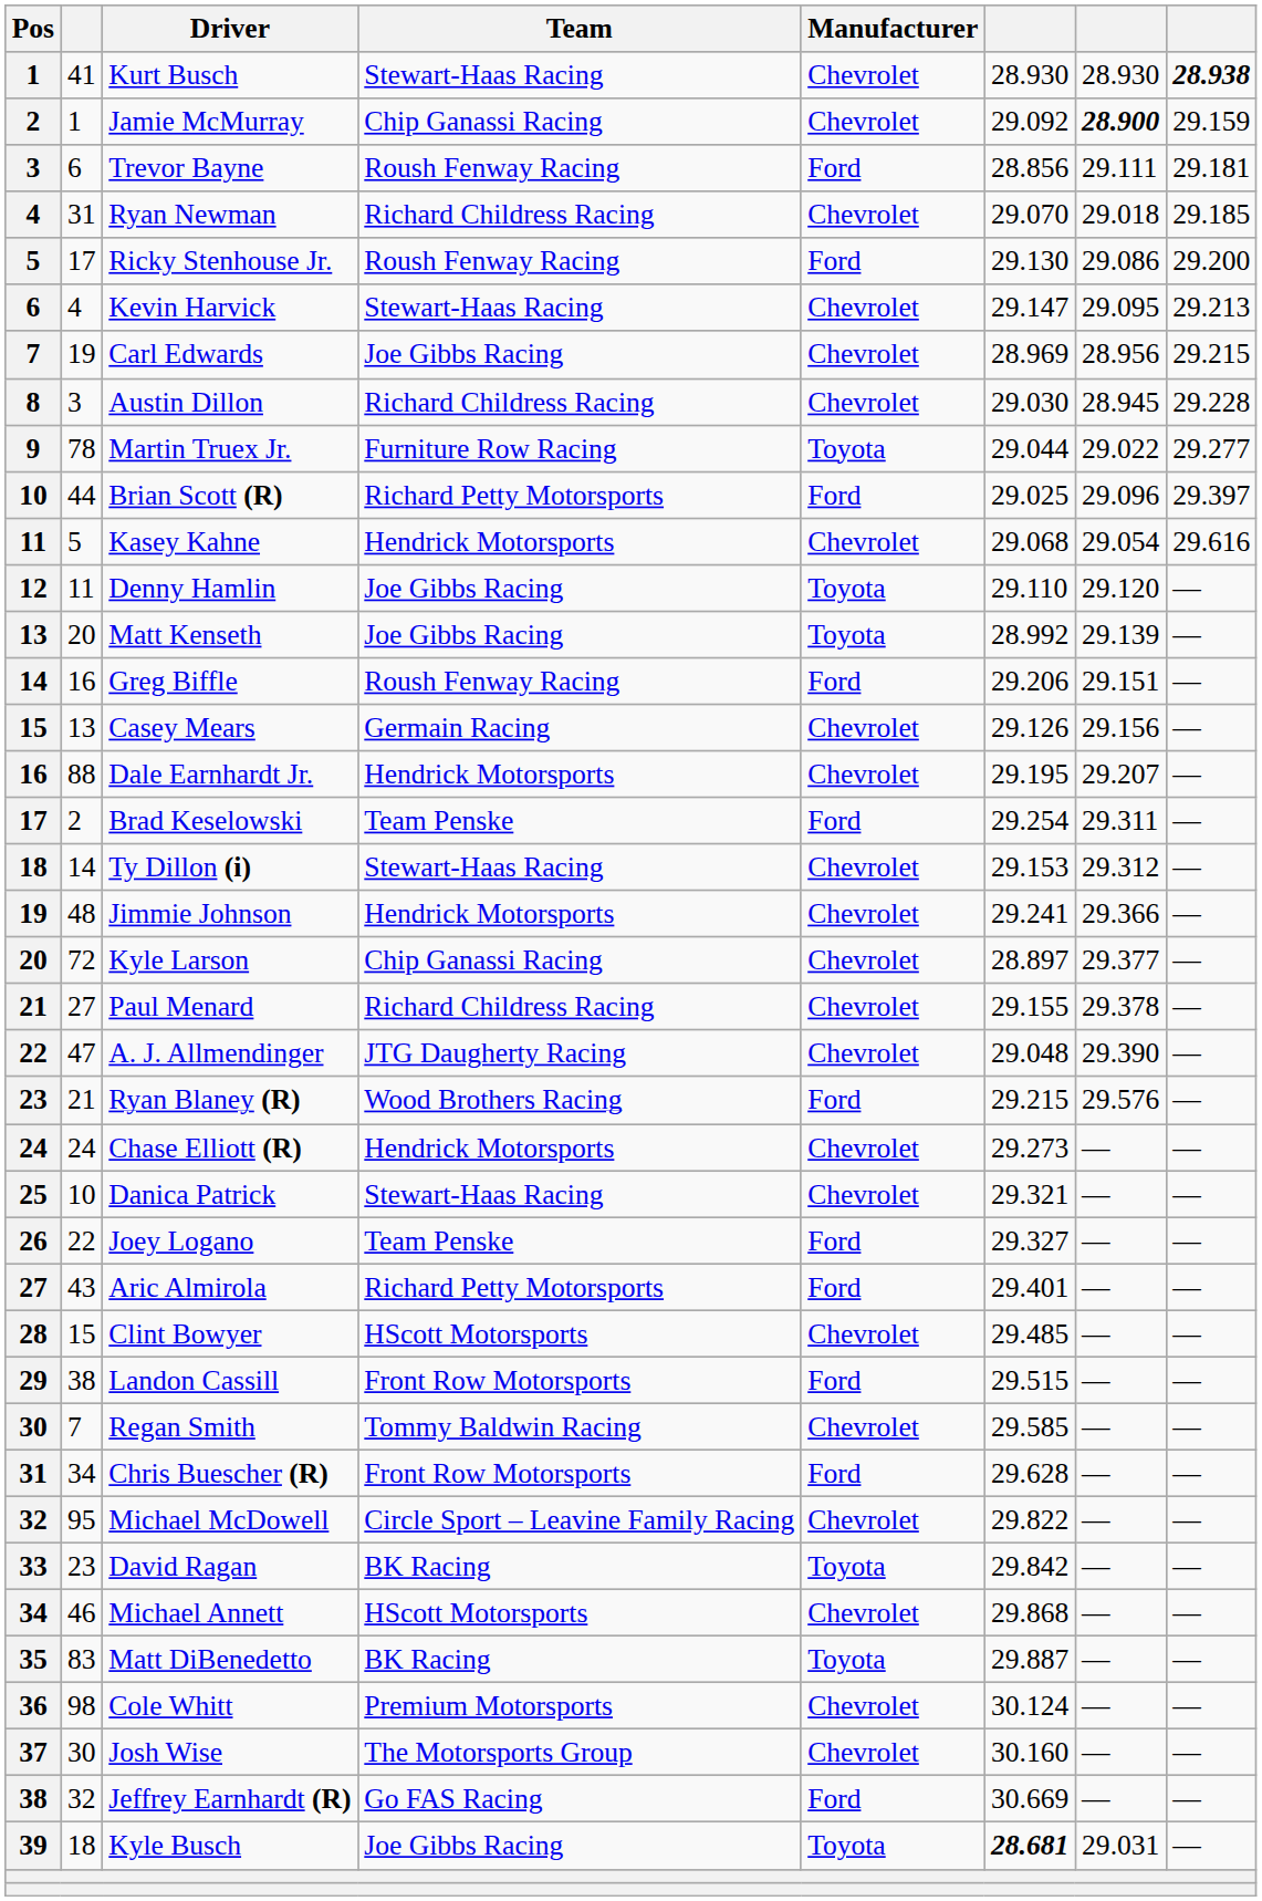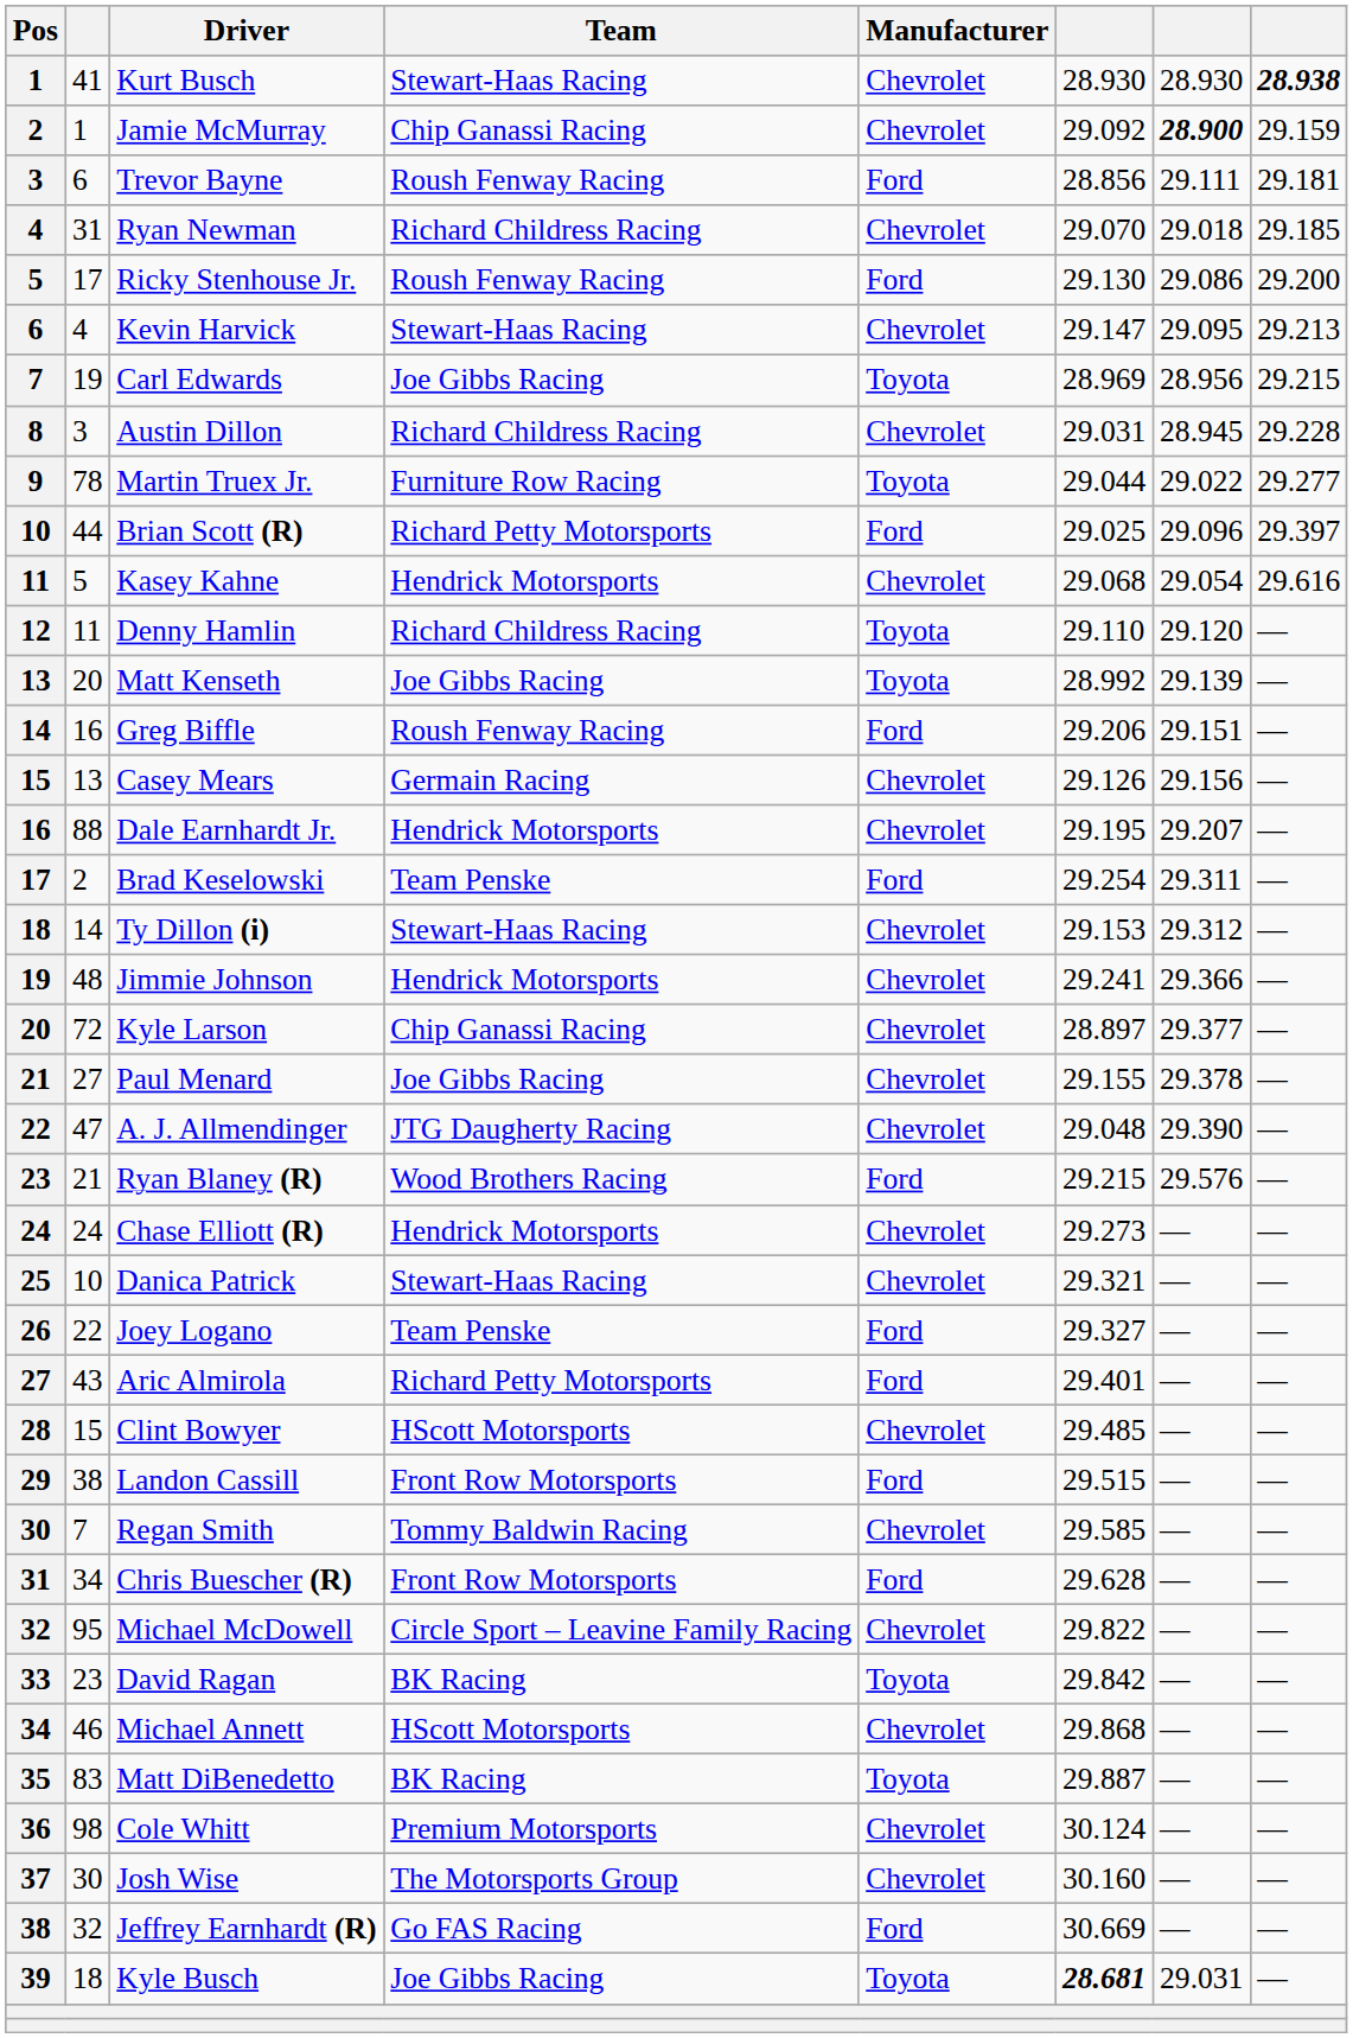Carl Edwards | Manufacturer: Chevrolet -> Toyota
Austin Dillon | column 6: 29.030 -> 29.031
Denny Hamlin | Team: Joe Gibbs Racing -> Richard Childress Racing
Paul Menard | Team: Richard Childress Racing -> Joe Gibbs Racing
